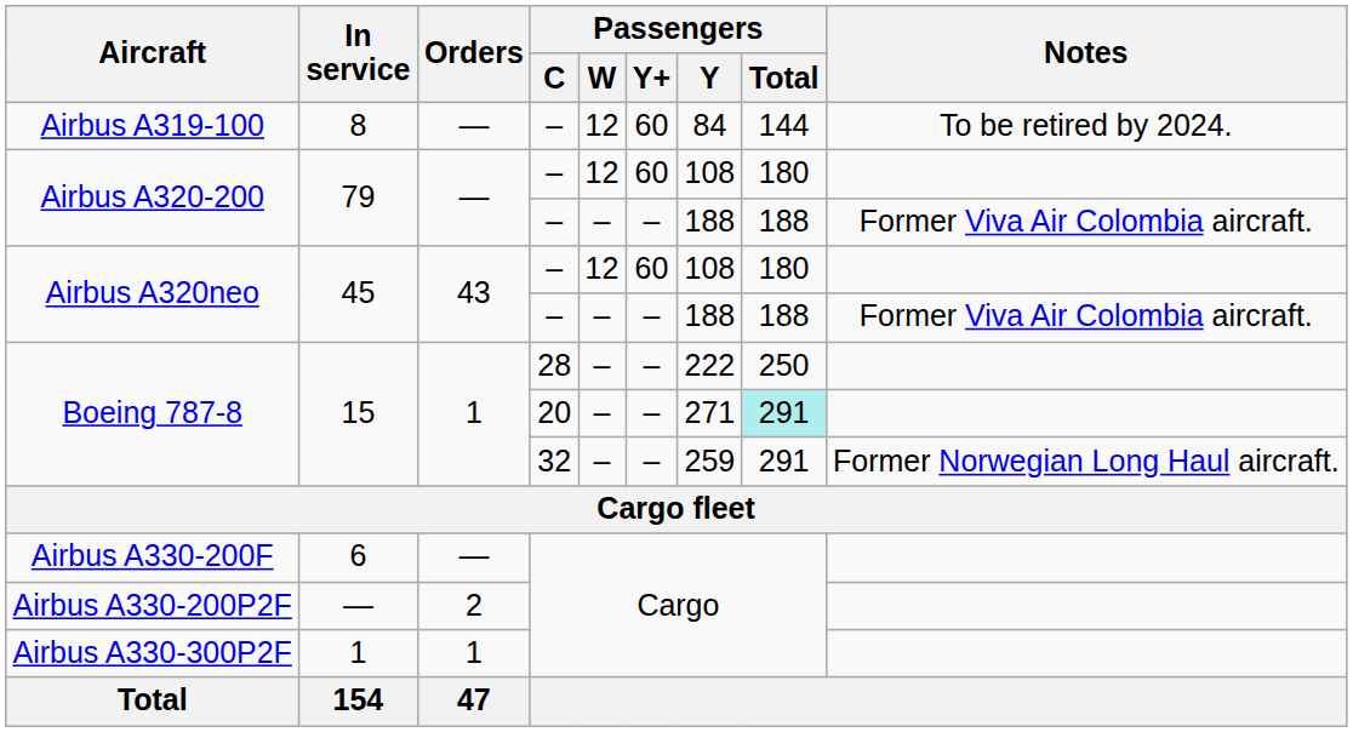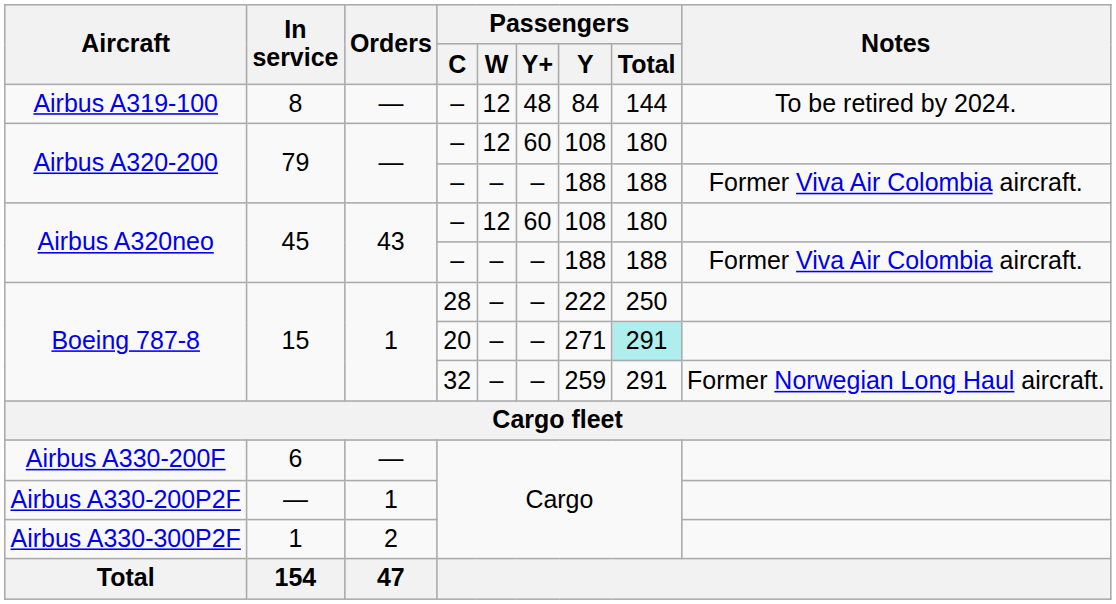Airbus A319-100 | Passengers / Y+: 60 -> 48
Airbus A330-200P2F | Orders: 2 -> 1
Airbus A330-300P2F | Orders: 1 -> 2
